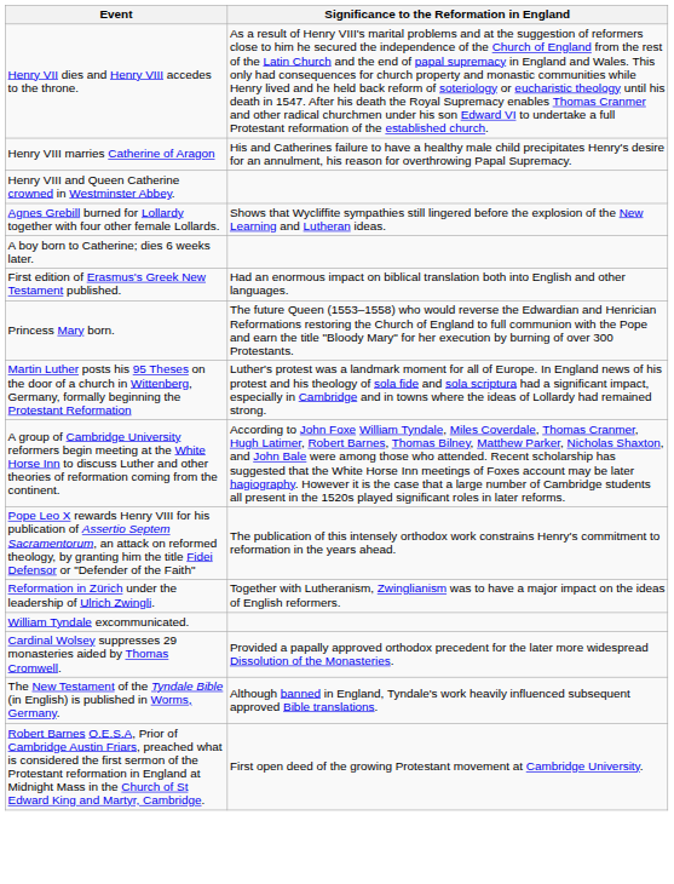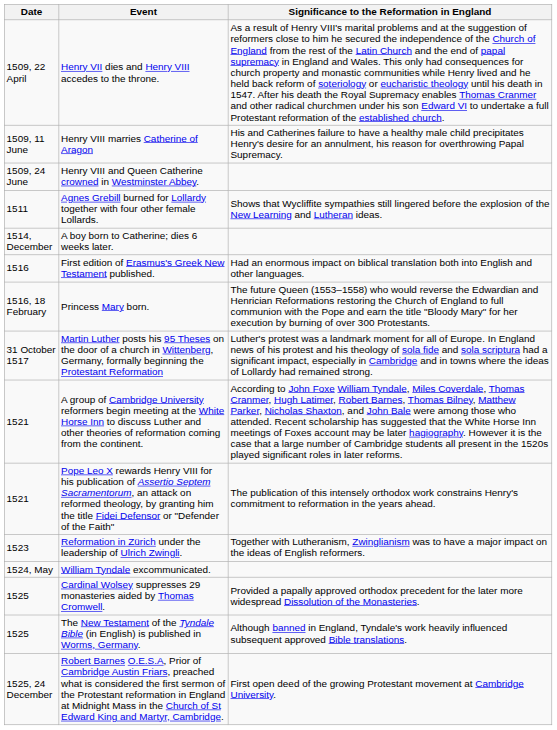+ column: Date | 1509, 22 April | 1509, 11 June | 1509, 24 June | 1511 | 1514, December | 1516 | 1516, 18 February | 31 October 1517 | 1521 | 1521 | 1523 | 1524, May | 1525 | 1525 | 1525, 24 December
